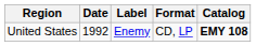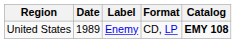United States | Date: 1992 -> 1989
